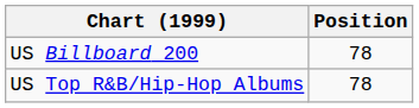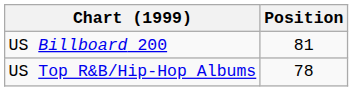US Billboard 200 | Position: 78 -> 81
